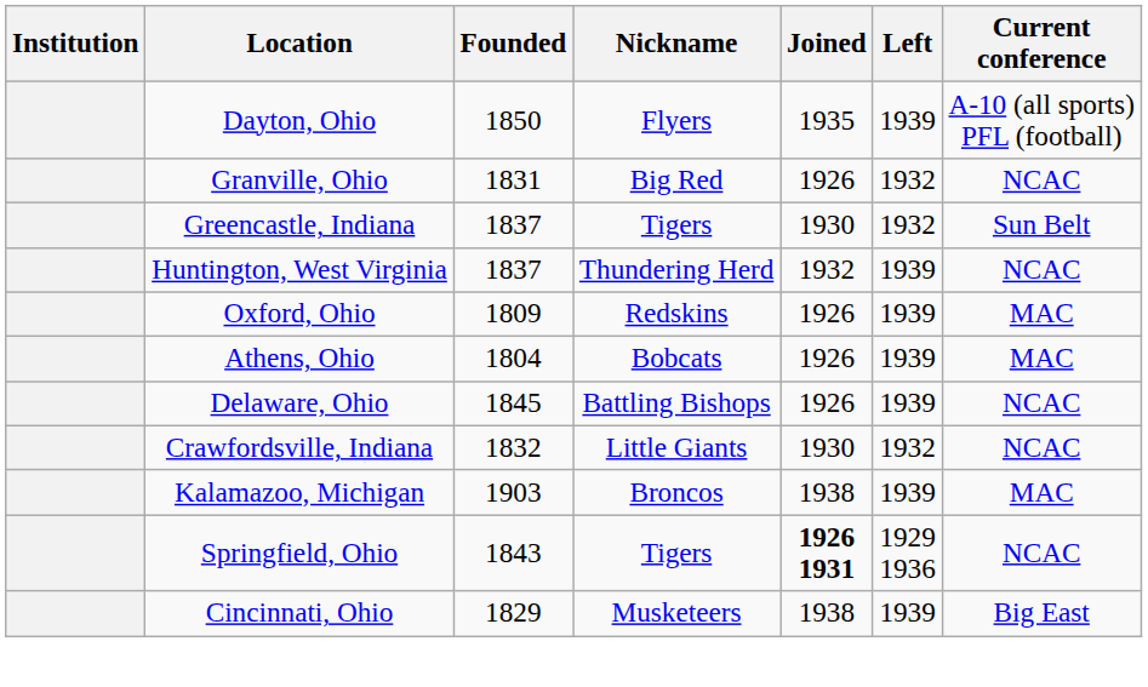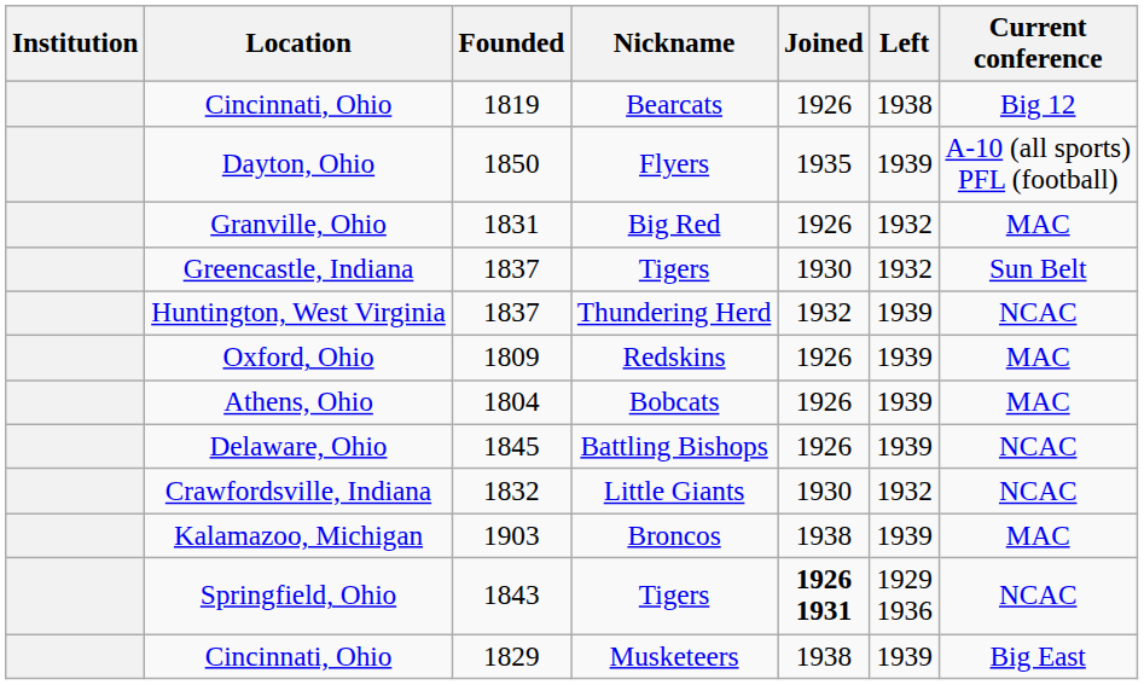+ row: Cincinnati, Ohio | 1819 | Bearcats | 1926 | 1938 | Big 12
Granville, Ohio | Current conference: NCAC -> MAC
